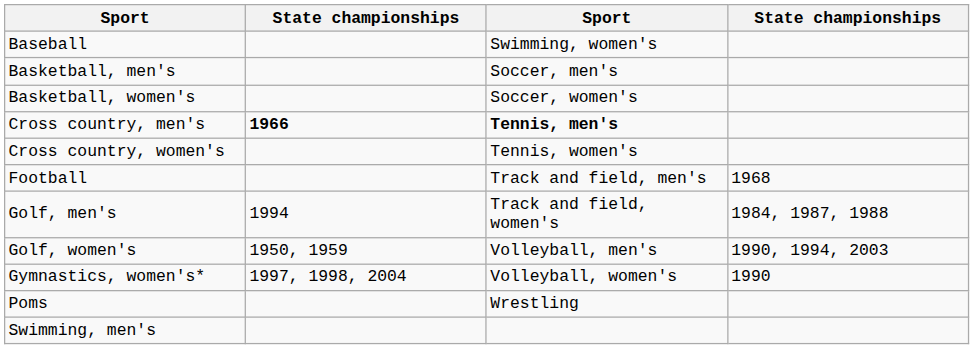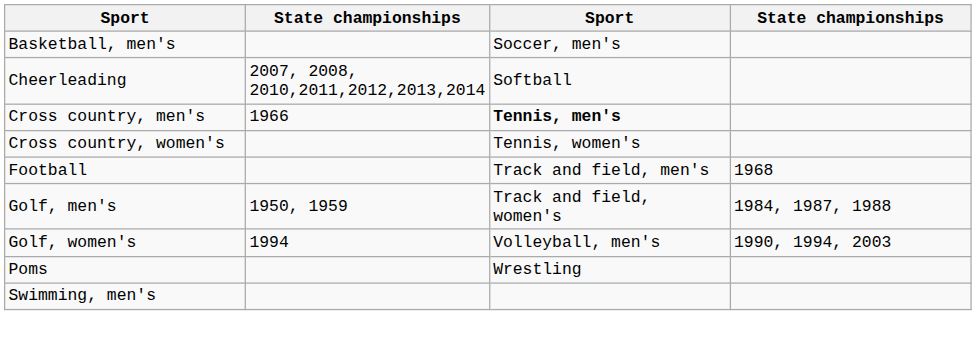- row: Baseball | Swimming, women's
- row: Basketball, women's | Soccer, women's
+ row: Cheerleading | 2007, 2008, 2010,2011,2012,2013,2014 | Softball
Cross country, men's | column 2: bold -> normal
Golf, men's | column 2: 1994 -> 1950, 1959
Golf, women's | column 2: 1950, 1959 -> 1994
- row: Gymnastics, women's* | 1997, 1998, 2004 | Volleyball, women's | 1990
